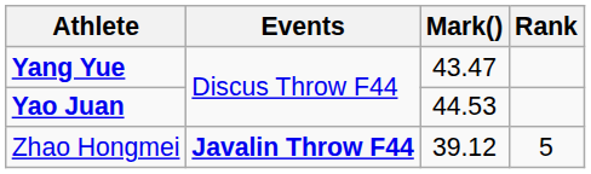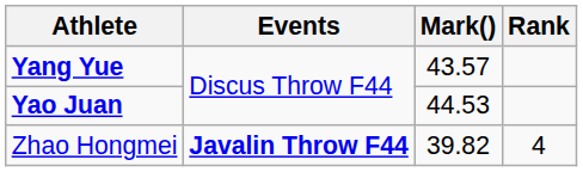Yang Yue | Mark(): 43.47 -> 43.57
Zhao Hongmei | Mark(): 39.12 -> 39.82
Zhao Hongmei | Rank: 5 -> 4
